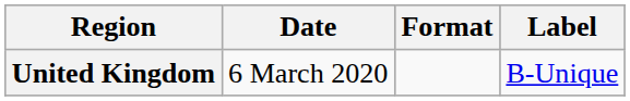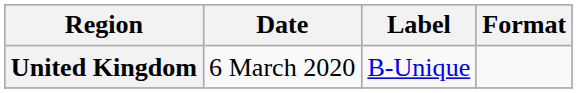columns swapped: Format <-> Label
